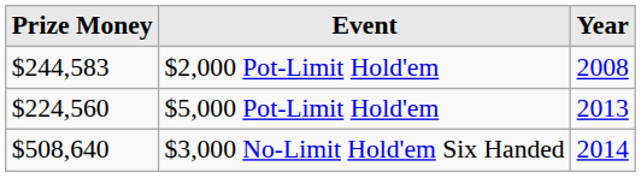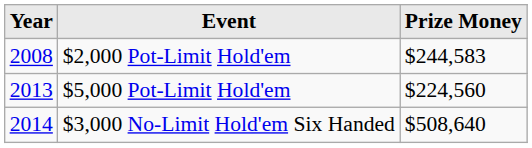columns swapped: Year <-> Prize Money
